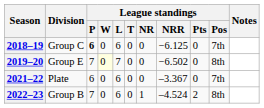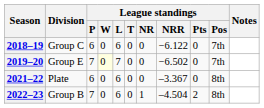2018–19 | League standings / P: bold -> normal
2018–19 | League standings / NRR: −6.125 -> −6.122
2019–20 | League standings / Pos: 8th -> 7th
2021–22 | League standings / Pos: 7th -> 8th
2022–23 | League standings / NRR: –4.524 -> –4.504
